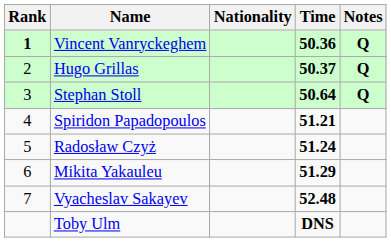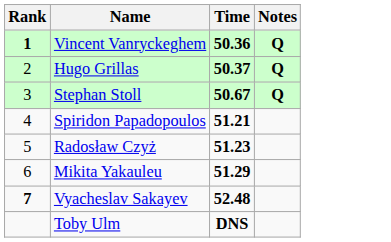- column: Nationality
Stephan Stoll | Time: 50.64 -> 50.67
Radosław Czyż | Time: 51.24 -> 51.23
Vyacheslav Sakayev | Rank: normal -> bold
